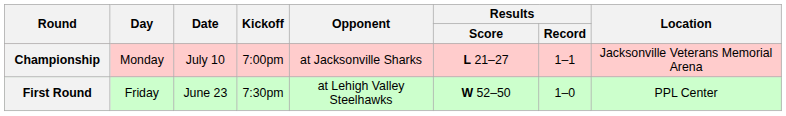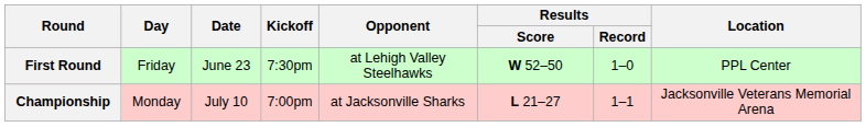rows swapped: First Round <-> Championship
